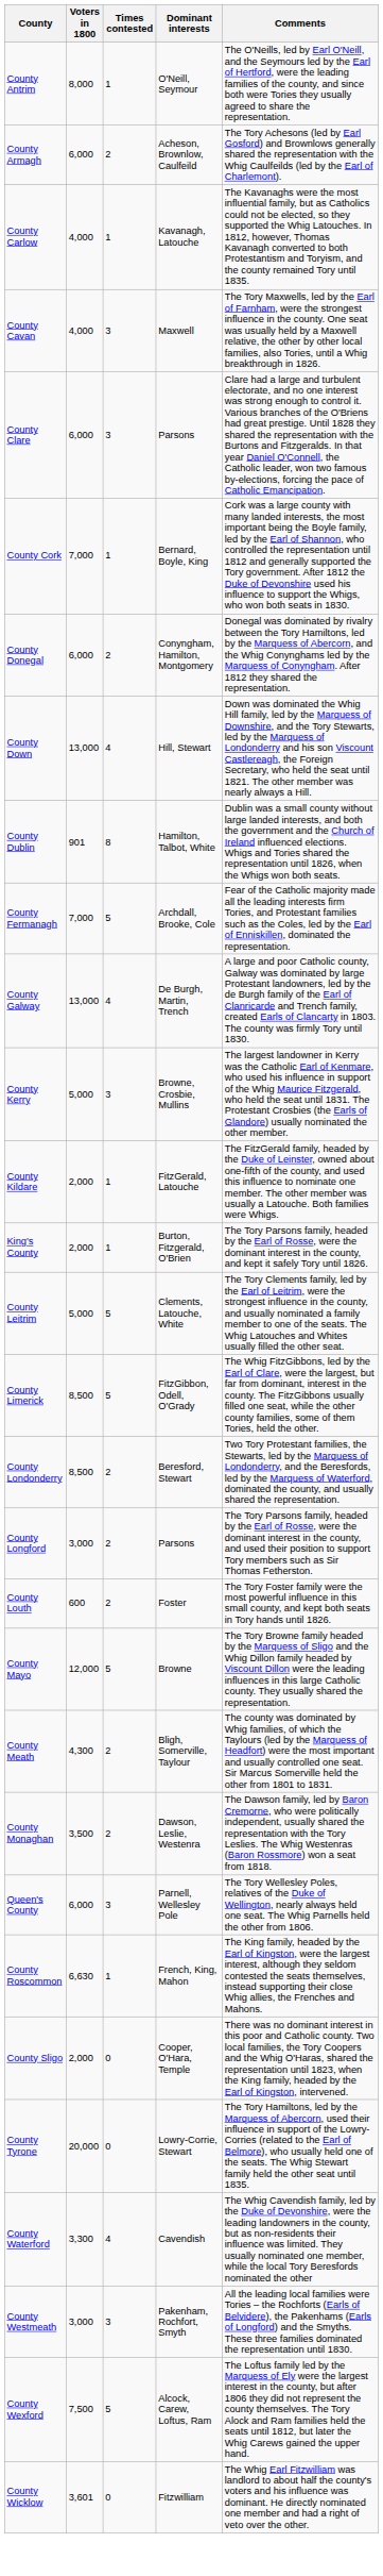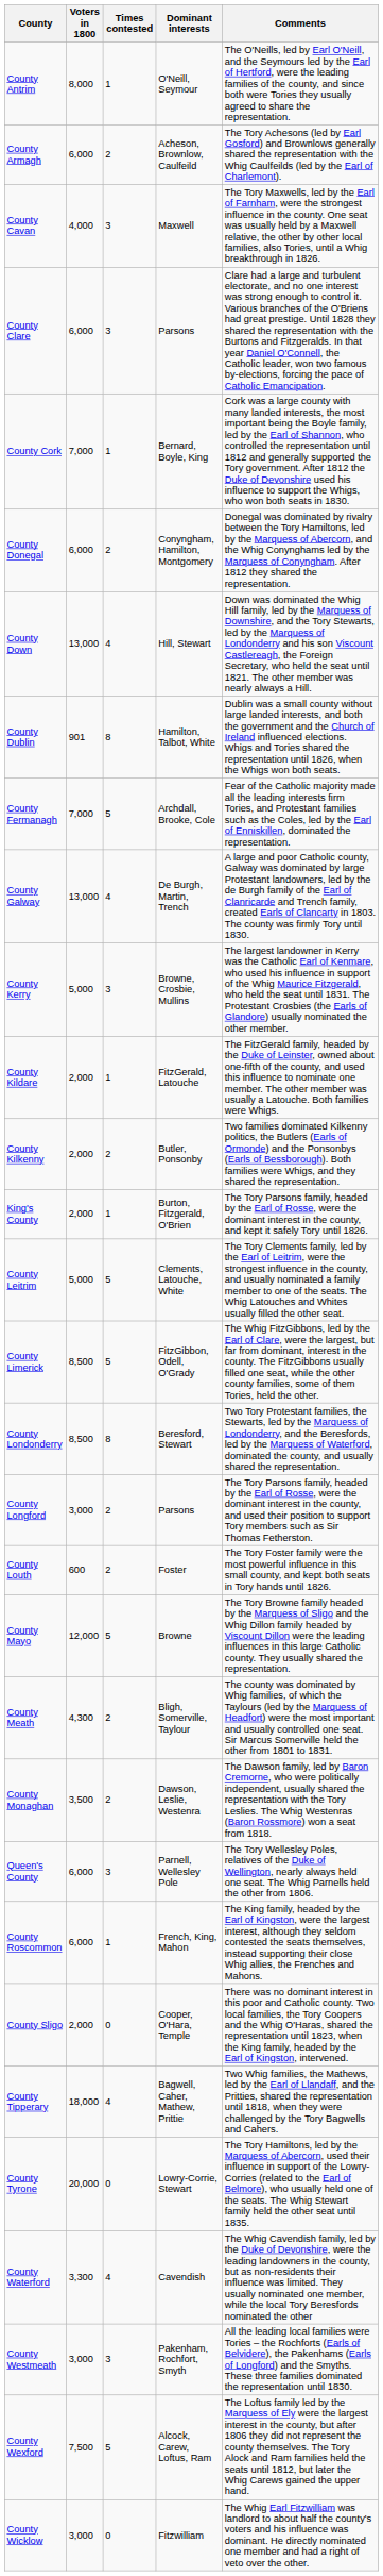- row: County Carlow | 4,000 | 1 | Kavanagh, Latouche | The Kavanaghs were the most influential family, but as Catholics could not be elected, so they supported the Whig Latouches. In 1812, however, Thomas Kavanagh converted to both Protestantism and Toryism, and the county remained Tory until 1835.
+ row: County Kilkenny | 2,000 | 2 | Butler, Ponsonby | Two families dominated Kilkenny politics, the Butlers (Earls of Ormonde) and the Ponsonbys (Earls of Bessborough). Both families were Whigs, and they shared the representation.
County Londonderry | Times contested: 2 -> 8
County Roscommon | Voters in 1800: 6,630 -> 6,000
+ row: County Tipperary | 18,000 | 4 | Bagwell, Caher, Mathew, Prittie | Two Whig families, the Mathews, led by the Earl of Llandaff, and the Pritties, shared the representation until 1818, when they were challenged by the Tory Bagwells and Cahers.
County Wicklow | Voters in 1800: 3,601 -> 3,000
